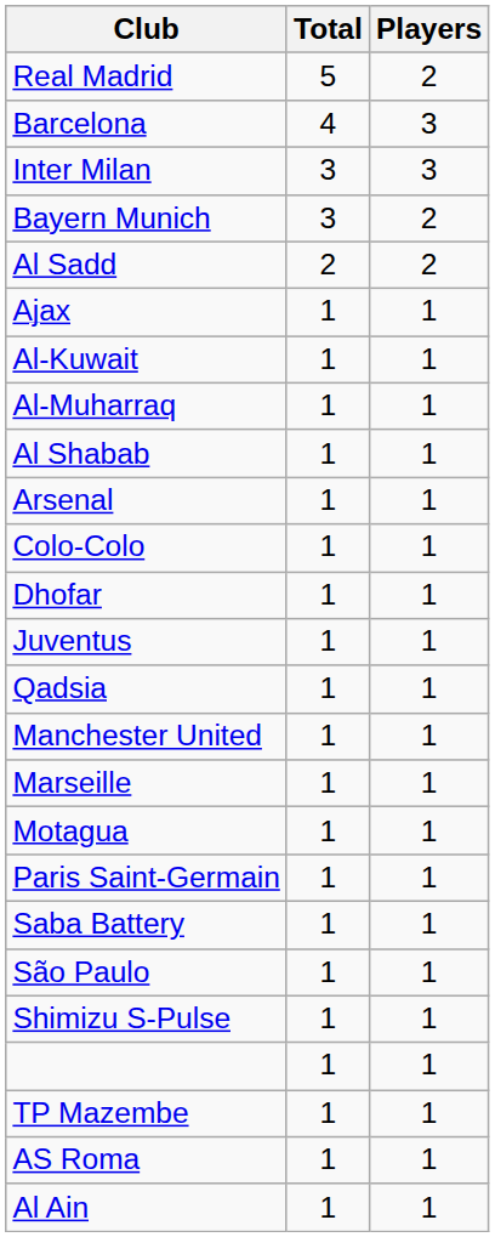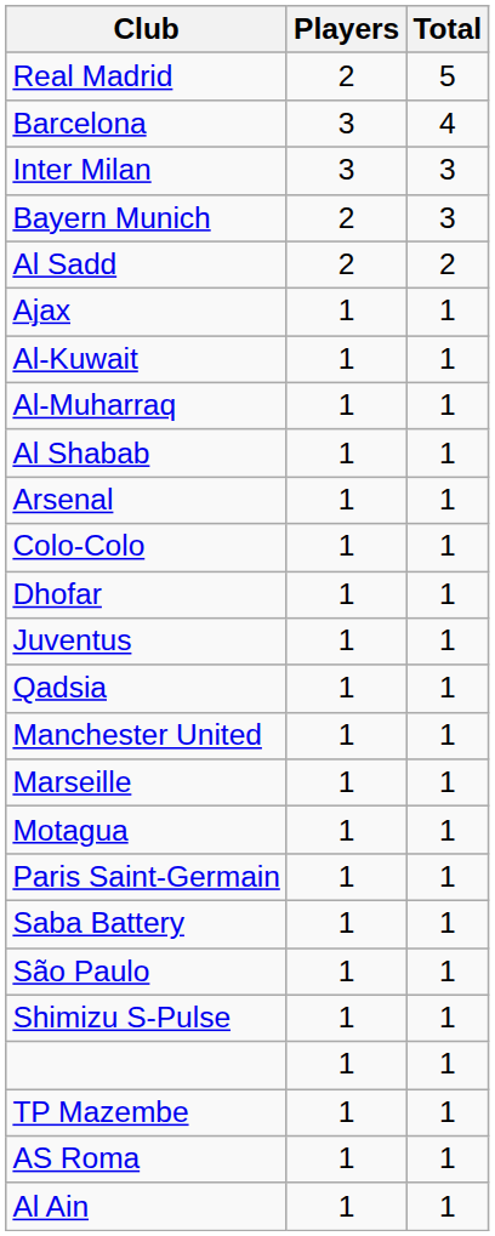columns swapped: Total <-> Players
